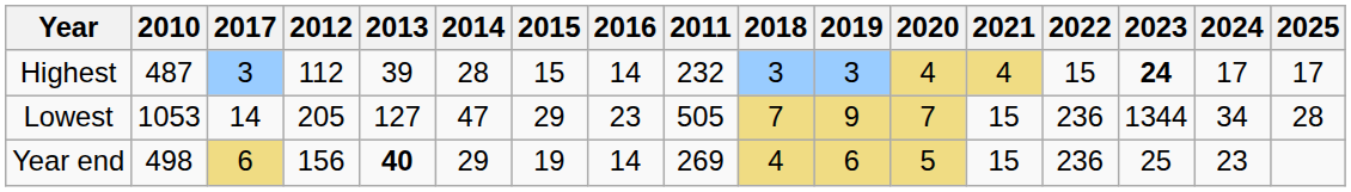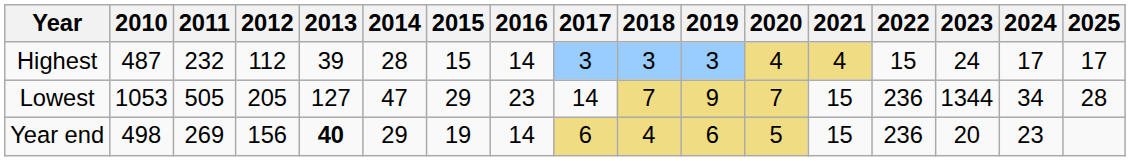columns swapped: 2011 <-> 2017
Highest | 2023: bold -> normal
Year end | 2023: 25 -> 20
